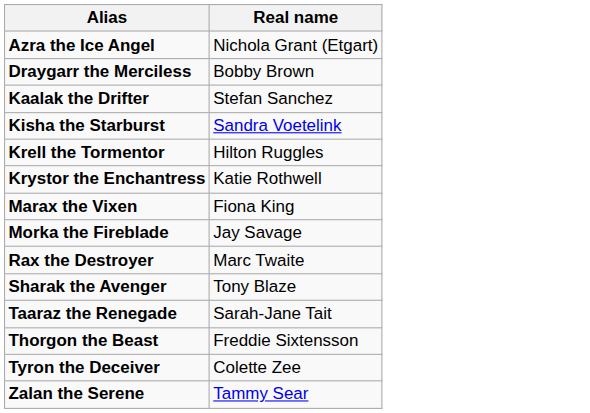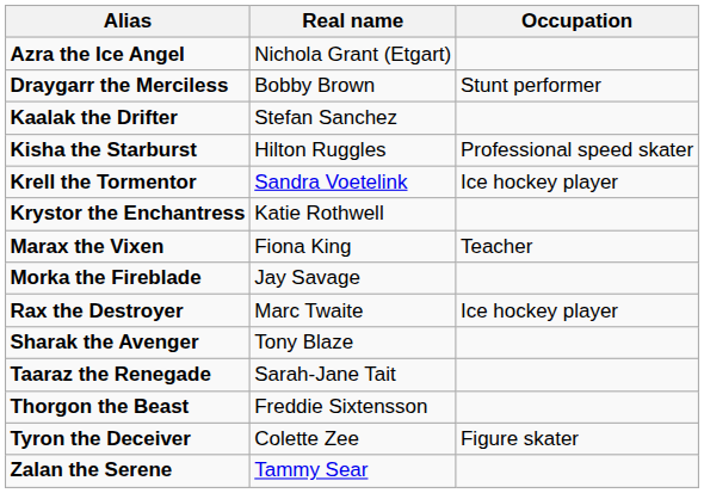+ column: Occupation | Stunt performer | Professional speed skater | Ice hockey player | Teacher | Ice hockey player | Figure skater
Kisha the Starburst | Real name: Sandra Voetelink -> Hilton Ruggles
Krell the Tormentor | Real name: Hilton Ruggles -> Sandra Voetelink
